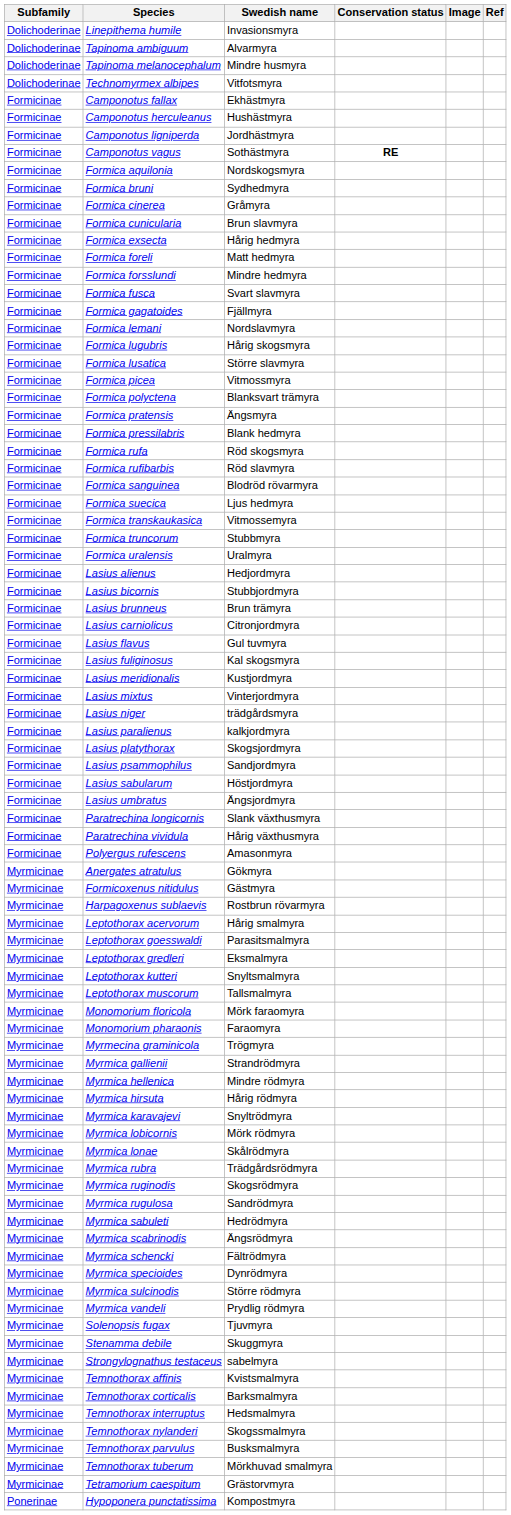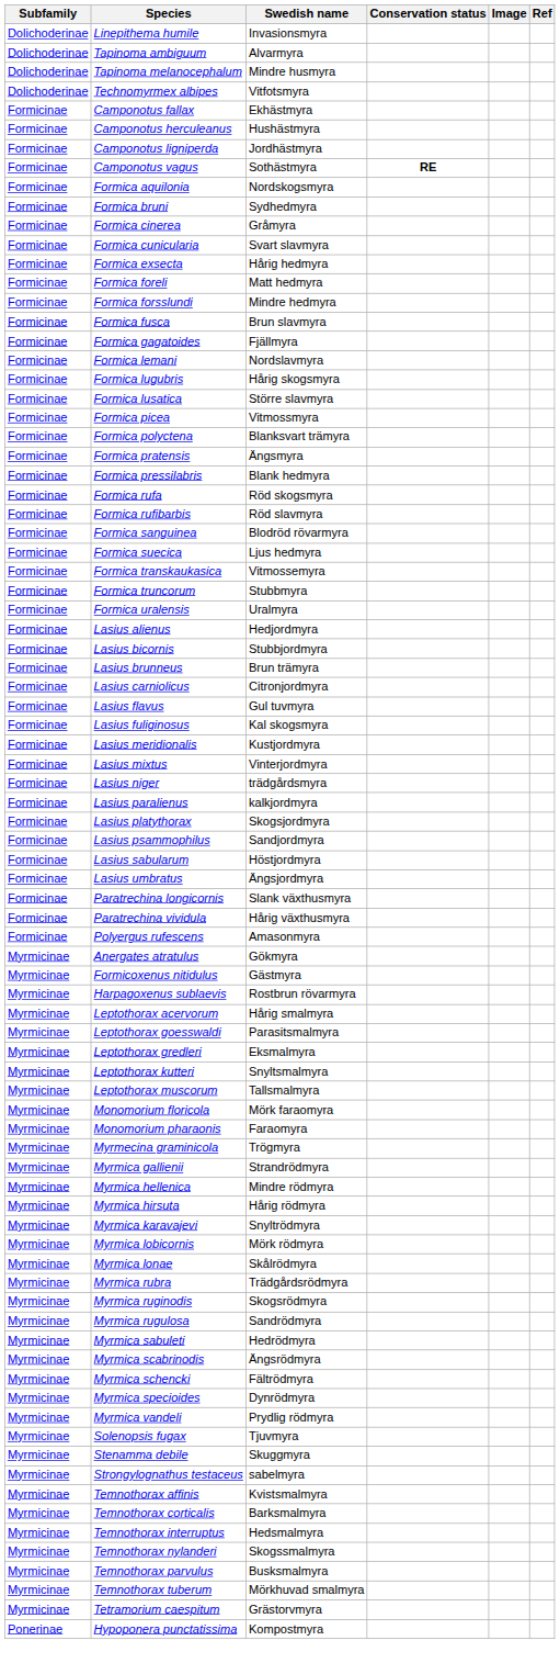Formica cunicularia | Swedish name: Brun slavmyra -> Svart slavmyra
Formica fusca | Swedish name: Svart slavmyra -> Brun slavmyra
- row: Myrmicinae | Myrmica sulcinodis | Större rödmyra
